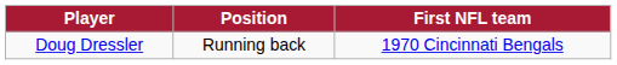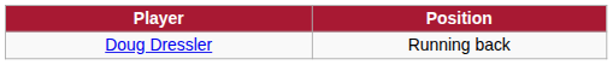- column: First NFL team | 1970 Cincinnati Bengals
